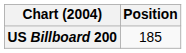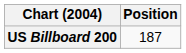US Billboard 200 | Position: 185 -> 187
